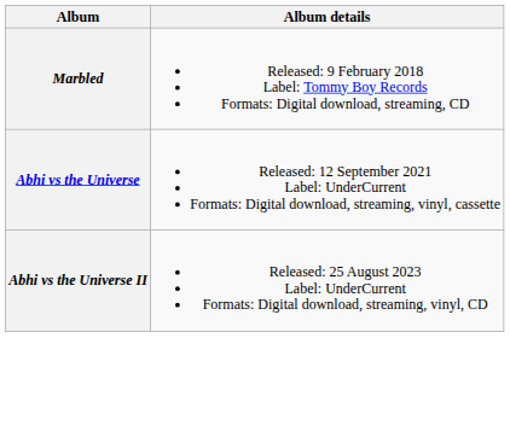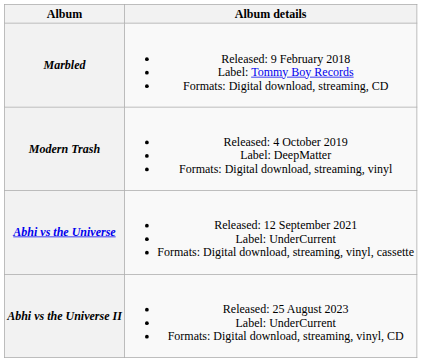+ row: Modern Trash | Released: 4 October 2019 Label: DeepMatter Formats: Digital download, streaming, vinyl
